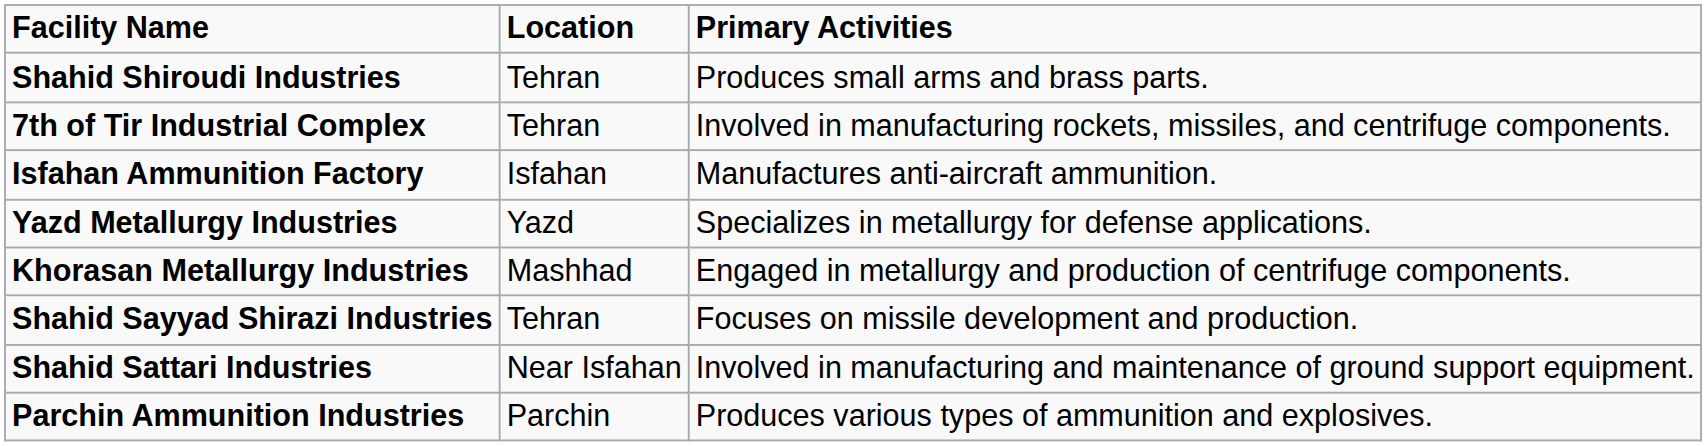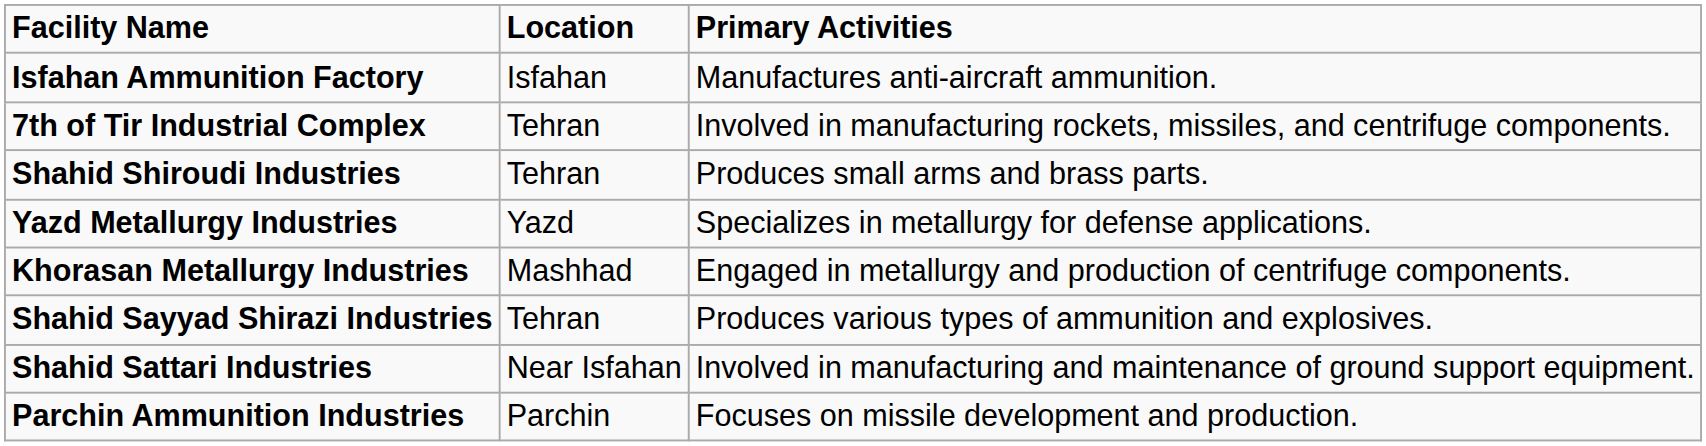rows swapped: Isfahan Ammunition Factory <-> Shahid Shiroudi Industries
Shahid Sayyad Shirazi Industries | Primary Activities: Focuses on missile development and production. -> Produces various types of ammunition and explosives.
Parchin Ammunition Industries | Primary Activities: Produces various types of ammunition and explosives. -> Focuses on missile development and production.
